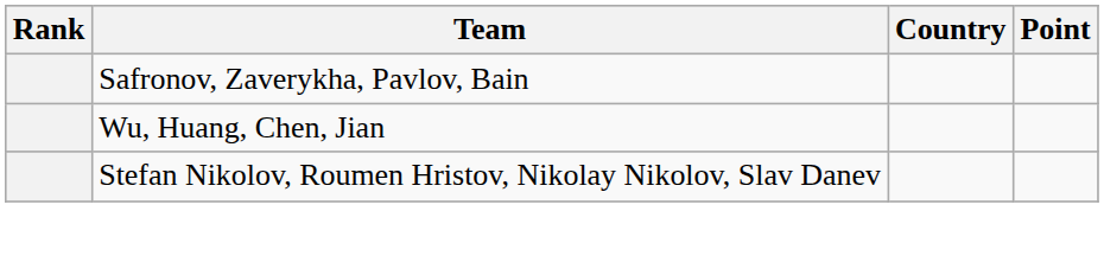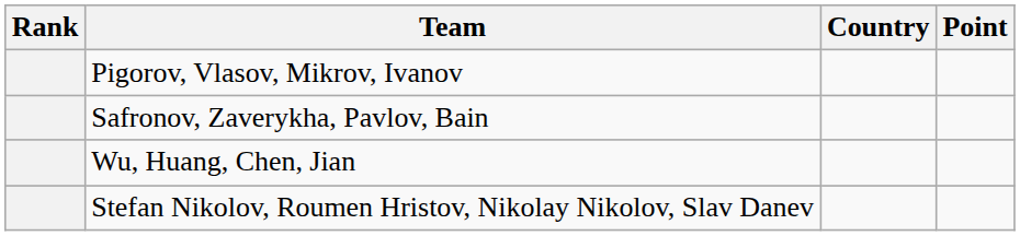+ row: Pigorov, Vlasov, Mikrov, Ivanov
